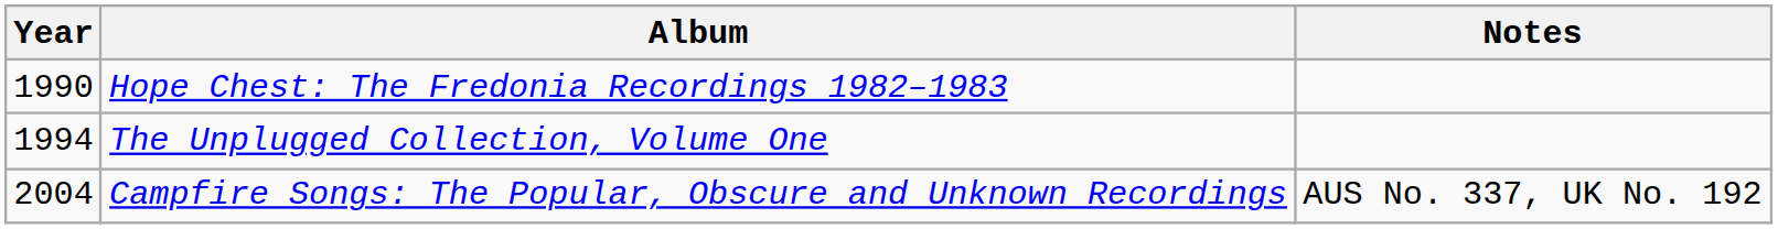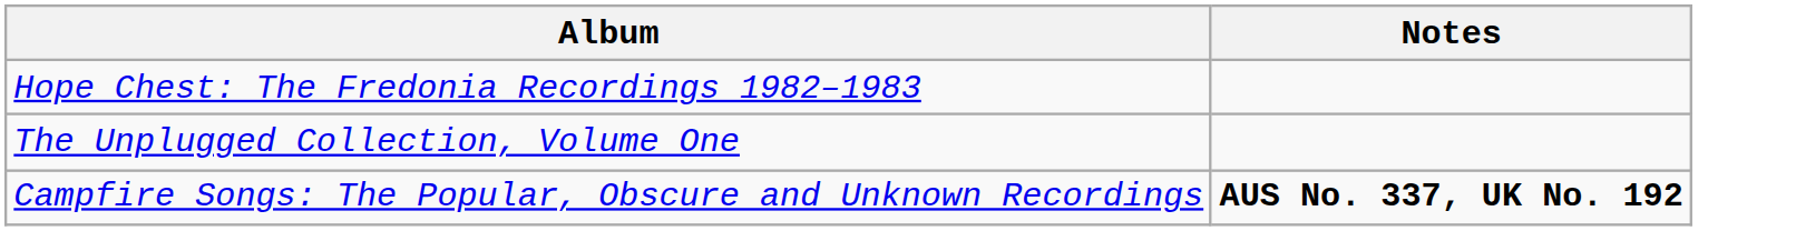- column: Year | 1990 | 1994 | 2004
Campfire Songs: The Popular, Obscure and Unknown Recordings | Notes: normal -> bold
